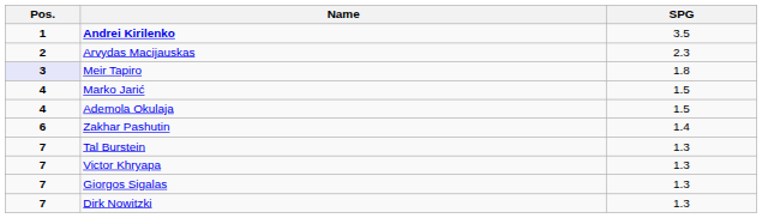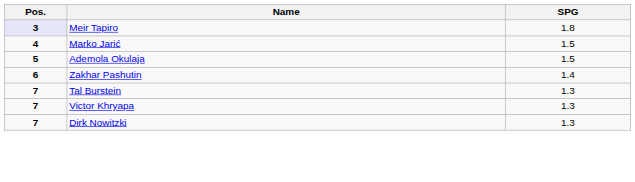- row: 1 | Andrei Kirilenko | 3.5
- row: 2 | Arvydas Macijauskas | 2.3
Ademola Okulaja | Pos.: 4 -> 5
- row: 7 | Giorgos Sigalas | 1.3
